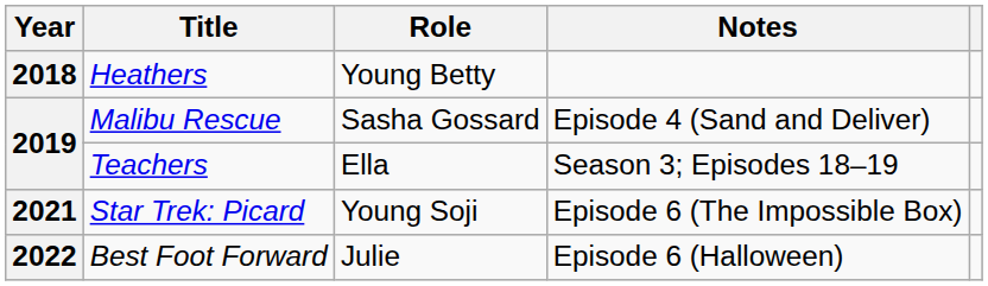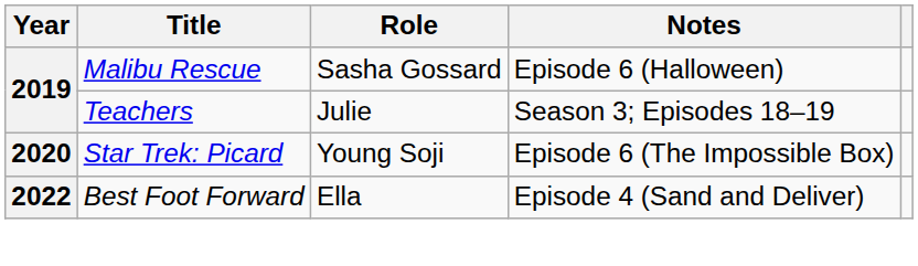- row: 2018 | Heathers | Young Betty
Malibu Rescue | Notes: Episode 4 (Sand and Deliver) -> Episode 6 (Halloween)
Teachers | Role: Ella -> Julie
Star Trek: Picard | Year: 2021 -> 2020
Best Foot Forward | Role: Julie -> Ella
Best Foot Forward | Notes: Episode 6 (Halloween) -> Episode 4 (Sand and Deliver)
